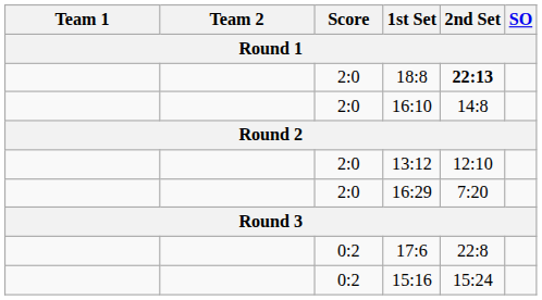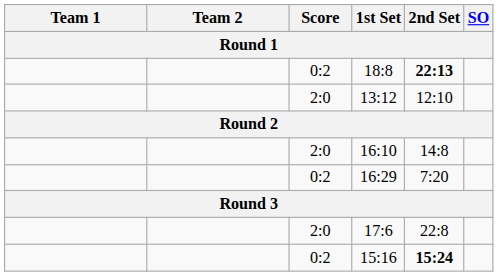18:8 | Score: 2:0 -> 0:2
rows swapped: 13:12 <-> 16:10
16:29 | Score: 2:0 -> 0:2
17:6 | Score: 0:2 -> 2:0
15:16 | 2nd Set: normal -> bold
